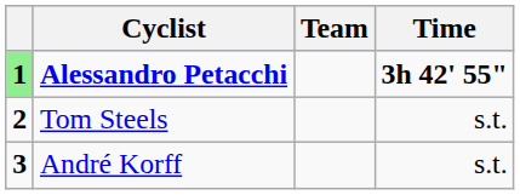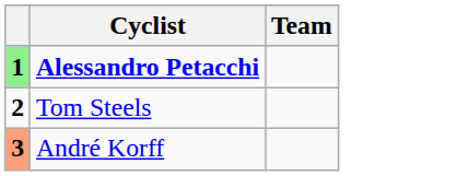- column: Time | 3h 42' 55" | s.t. | s.t.
André Korff | column 1: no background -> lightsalmon background
